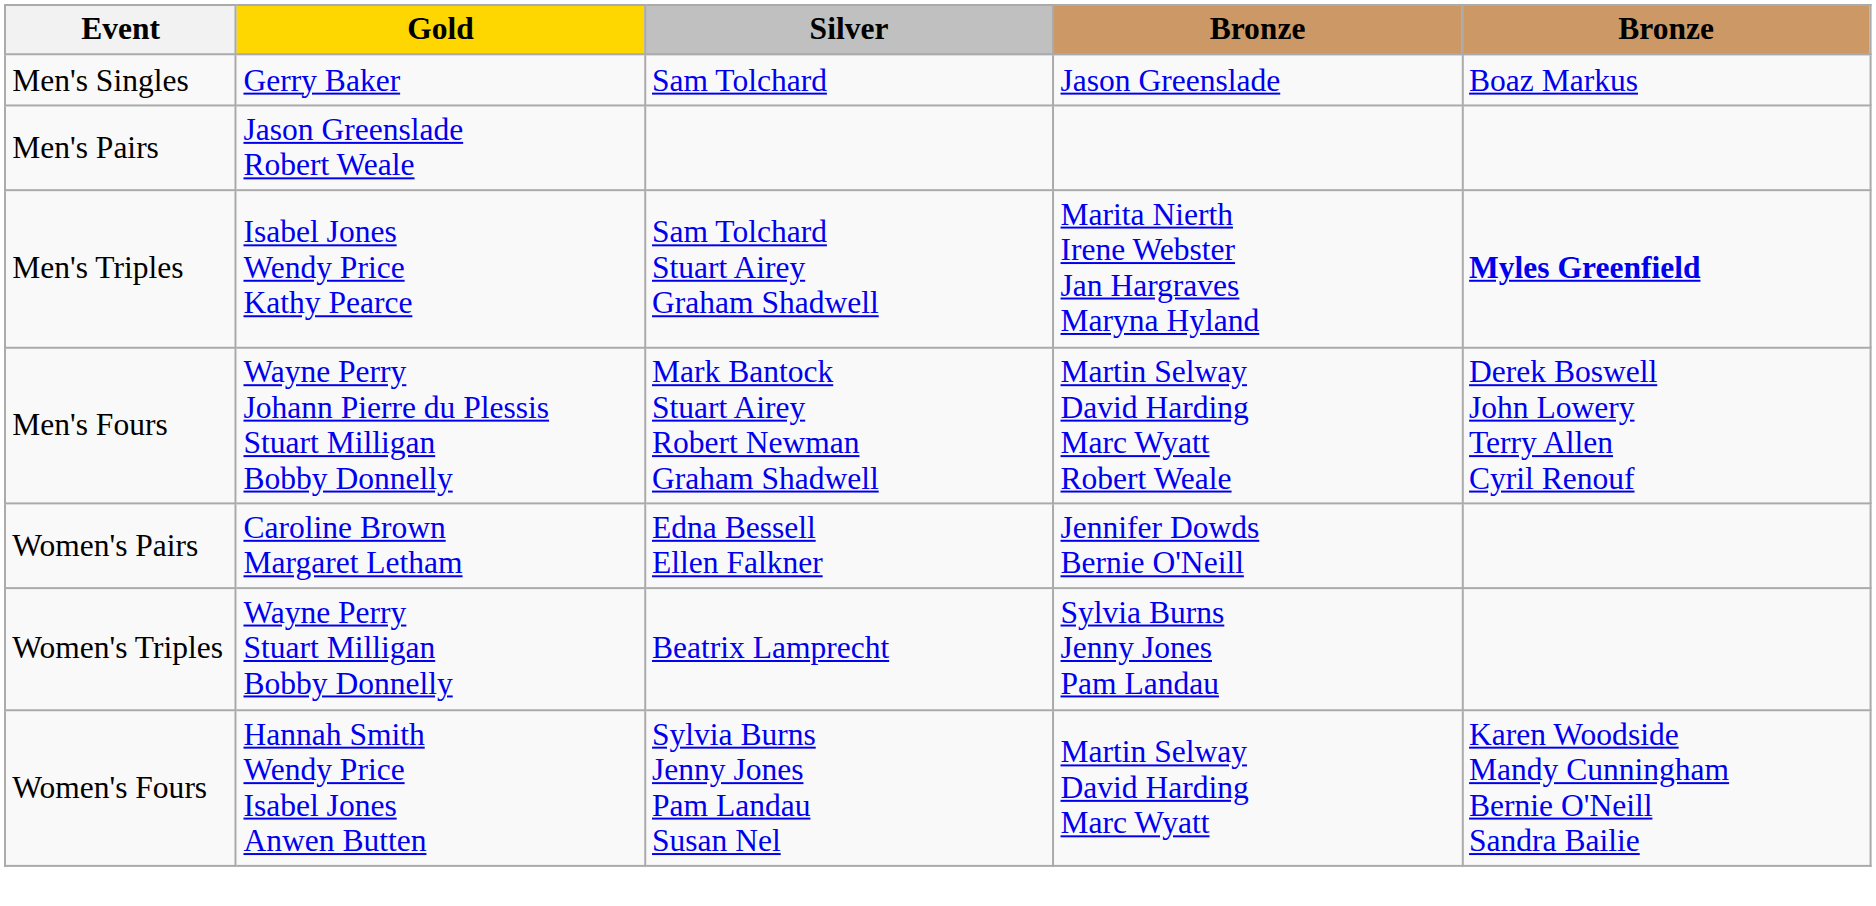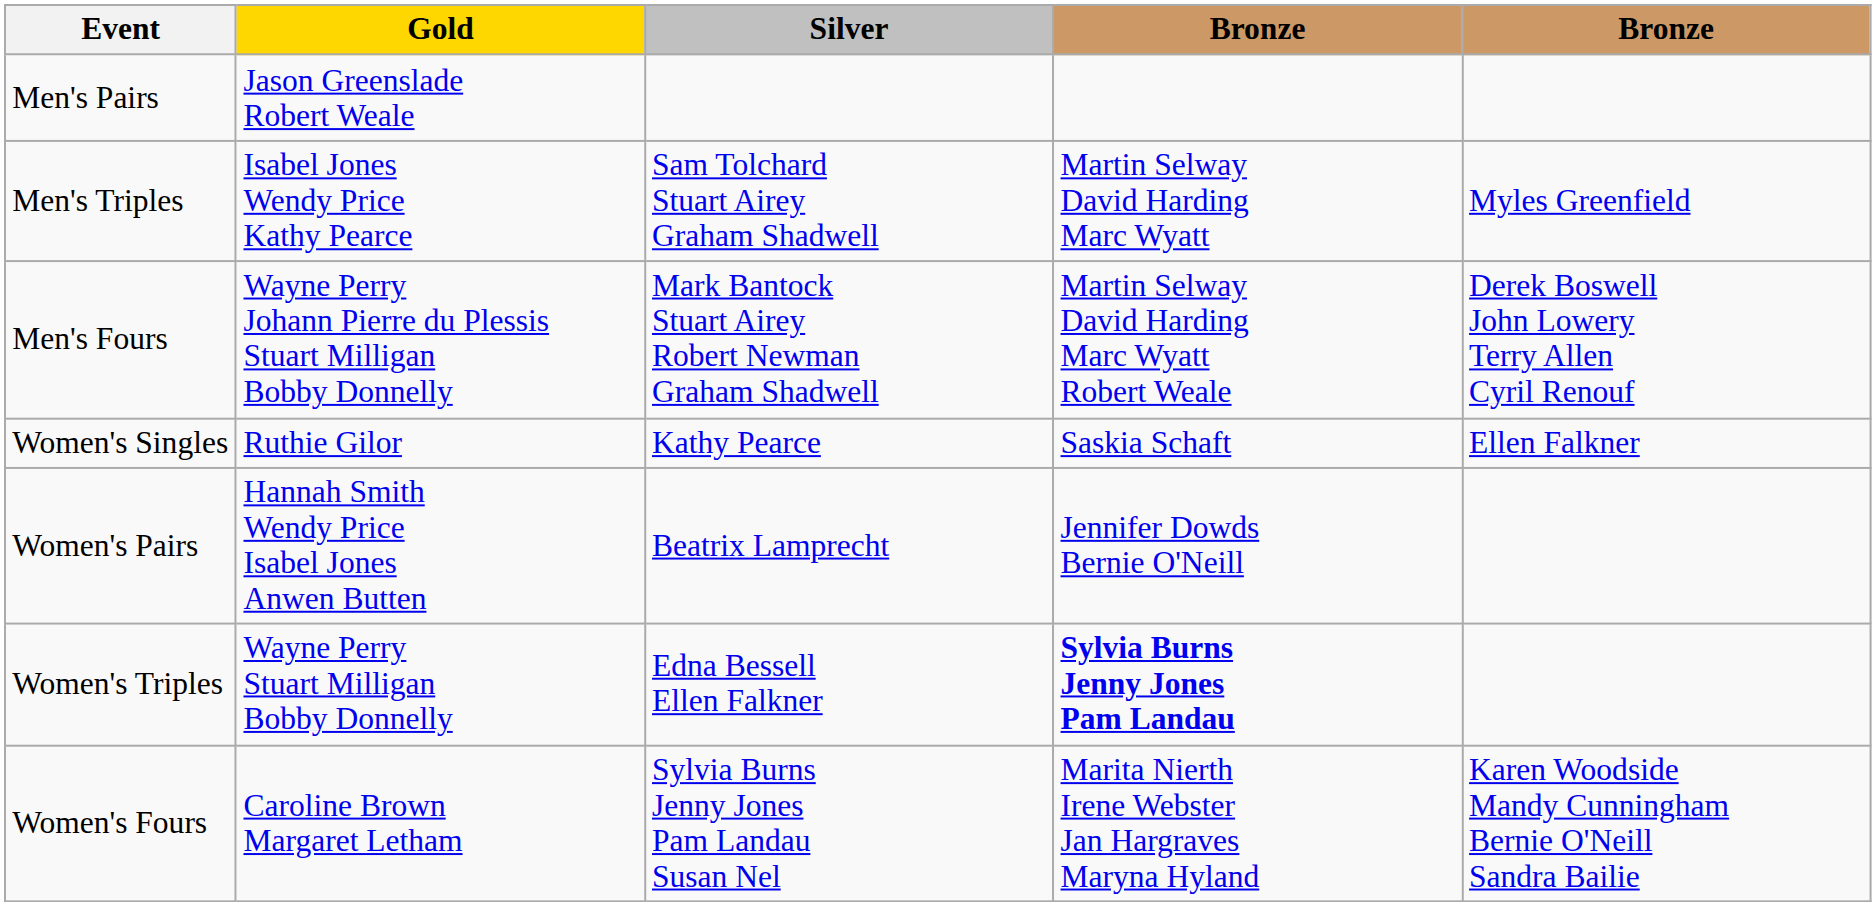- row: Men's Singles | Gerry Baker | Sam Tolchard | Jason Greenslade | Boaz Markus
Men's Triples | column 4: Marita Nierth Irene Webster Jan Hargraves Maryna Hyland -> Martin Selway David Harding Marc Wyatt
Men's Triples | column 5: bold -> normal
+ row: Women's Singles | Ruthie Gilor | Kathy Pearce | Saskia Schaft | Ellen Falkner
Women's Pairs | Gold: Caroline Brown Margaret Letham -> Hannah Smith Wendy Price Isabel Jones Anwen Butten
Women's Pairs | Silver: Edna Bessell Ellen Falkner -> Beatrix Lamprecht
Women's Triples | Silver: Beatrix Lamprecht -> Edna Bessell Ellen Falkner
Women's Triples | column 4: normal -> bold
Women's Fours | Gold: Hannah Smith Wendy Price Isabel Jones Anwen Butten -> Caroline Brown Margaret Letham
Women's Fours | column 4: Martin Selway David Harding Marc Wyatt -> Marita Nierth Irene Webster Jan Hargraves Maryna Hyland
